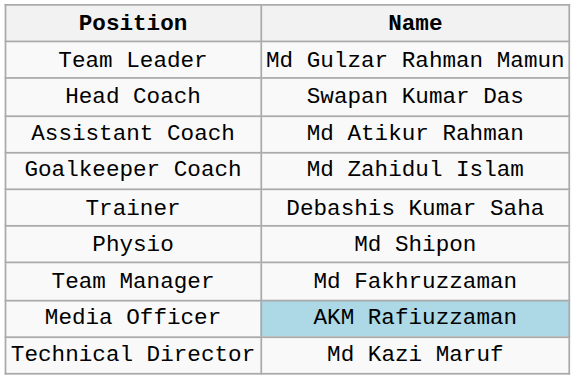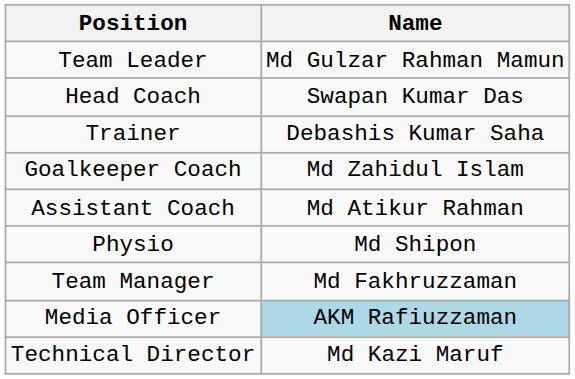rows swapped: Assistant Coach <-> Trainer
